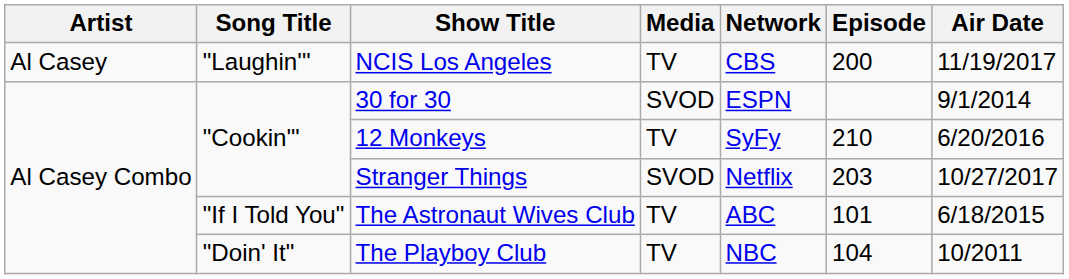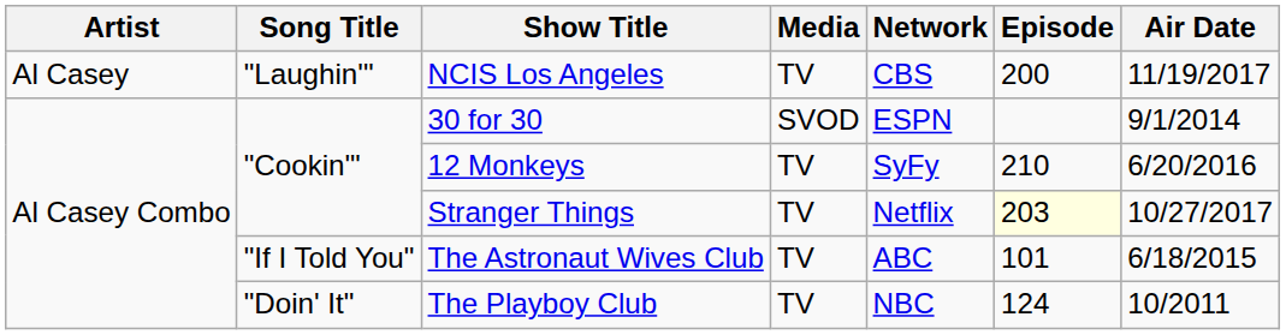Stranger Things | Media: SVOD -> TV
Stranger Things | Episode: no background -> lightyellow background
The Playboy Club | Episode: 104 -> 124
